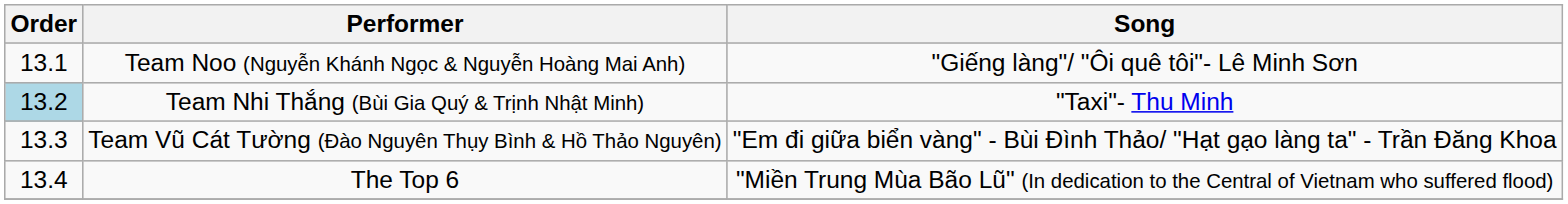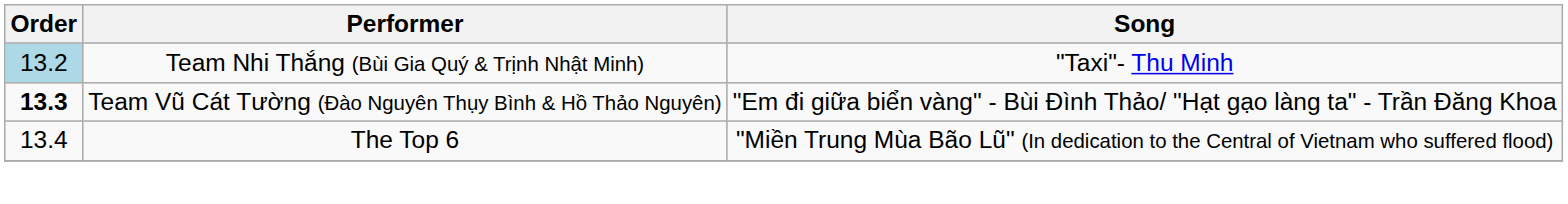- row: 13.1 | Team Noo (Nguyễn Khánh Ngọc & Nguyễn Hoàng Mai Anh) | "Giếng làng"/ "Ôi quê tôi"- Lê Minh Sơn
Team Vũ Cát Tường (Đào Nguyên Thụy Bình & Hồ Thảo Nguyên) | Order: normal -> bold
